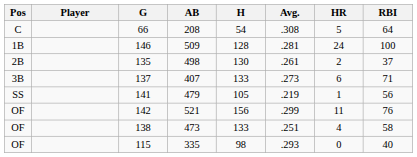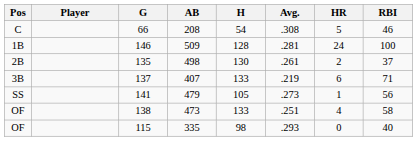66 | RBI: 64 -> 46
137 | Avg.: .273 -> .219
141 | Avg.: .219 -> .273
- row: OF | 142 | 521 | 156 | .299 | 11 | 76
